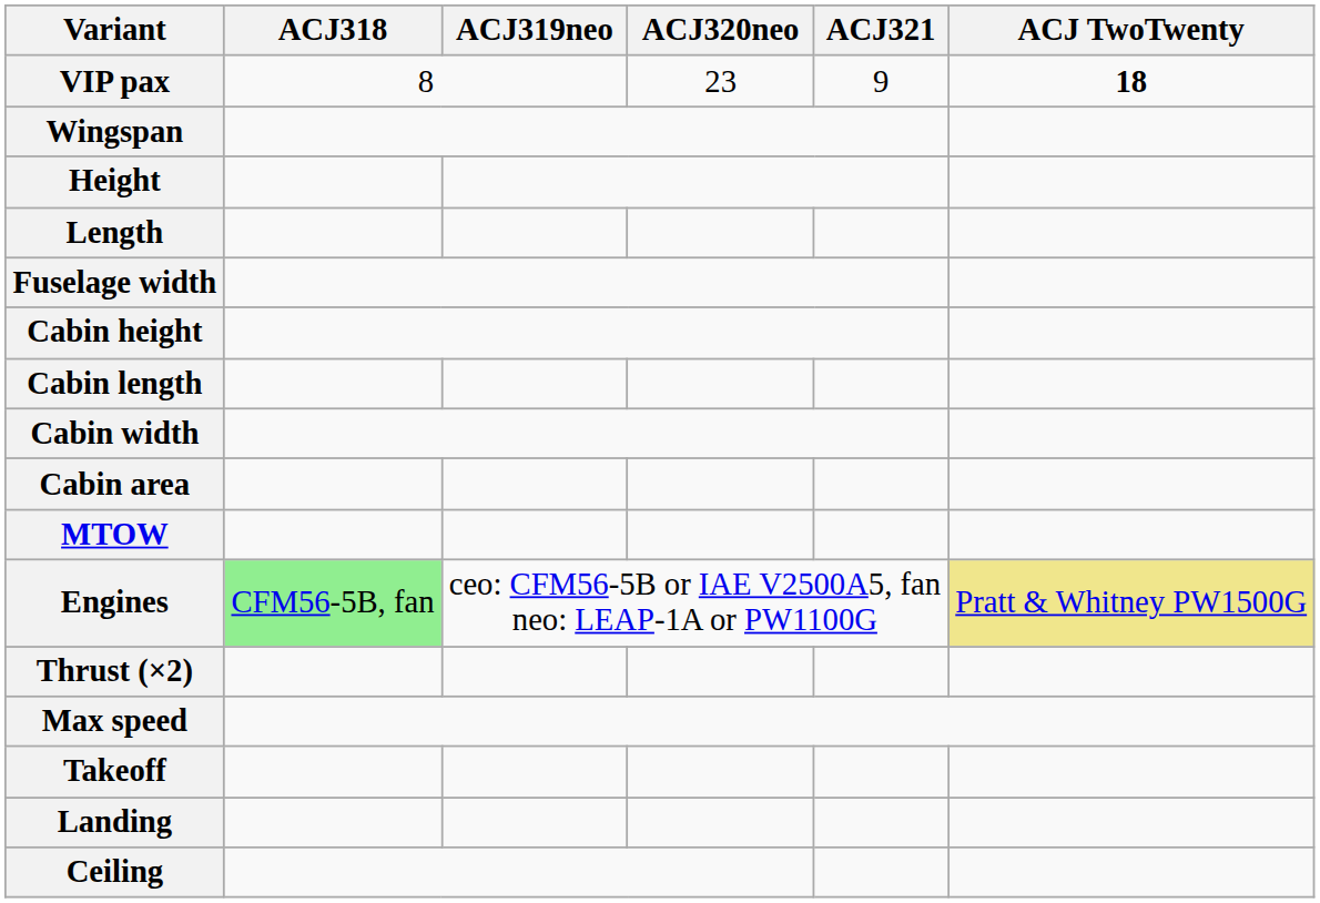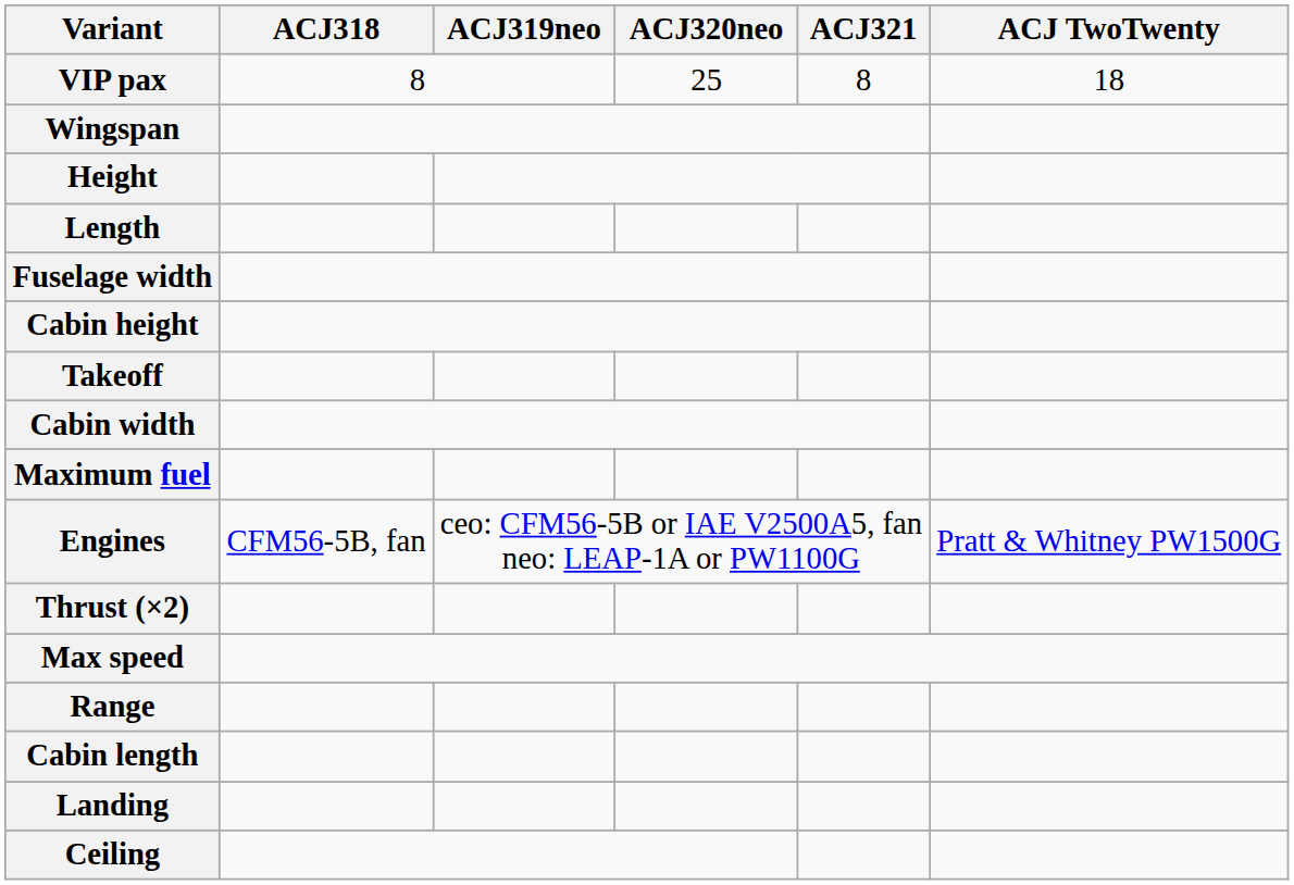VIP pax | ACJ320neo: 23 -> 25
VIP pax | ACJ321: 9 -> 8
VIP pax | ACJ TwoTwenty: bold -> normal
rows swapped: Cabin length <-> Takeoff
- row: Cabin area
- row: MTOW
+ row: Maximum fuel
Engines | ACJ318: lightgreen background -> no background
Engines | ACJ TwoTwenty: khaki background -> no background
+ row: Range
